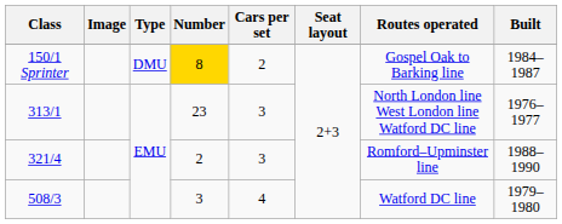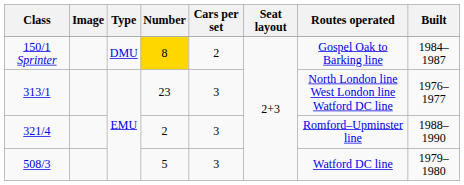508/3 | Number: 3 -> 5
508/3 | Cars per set: 4 -> 3
